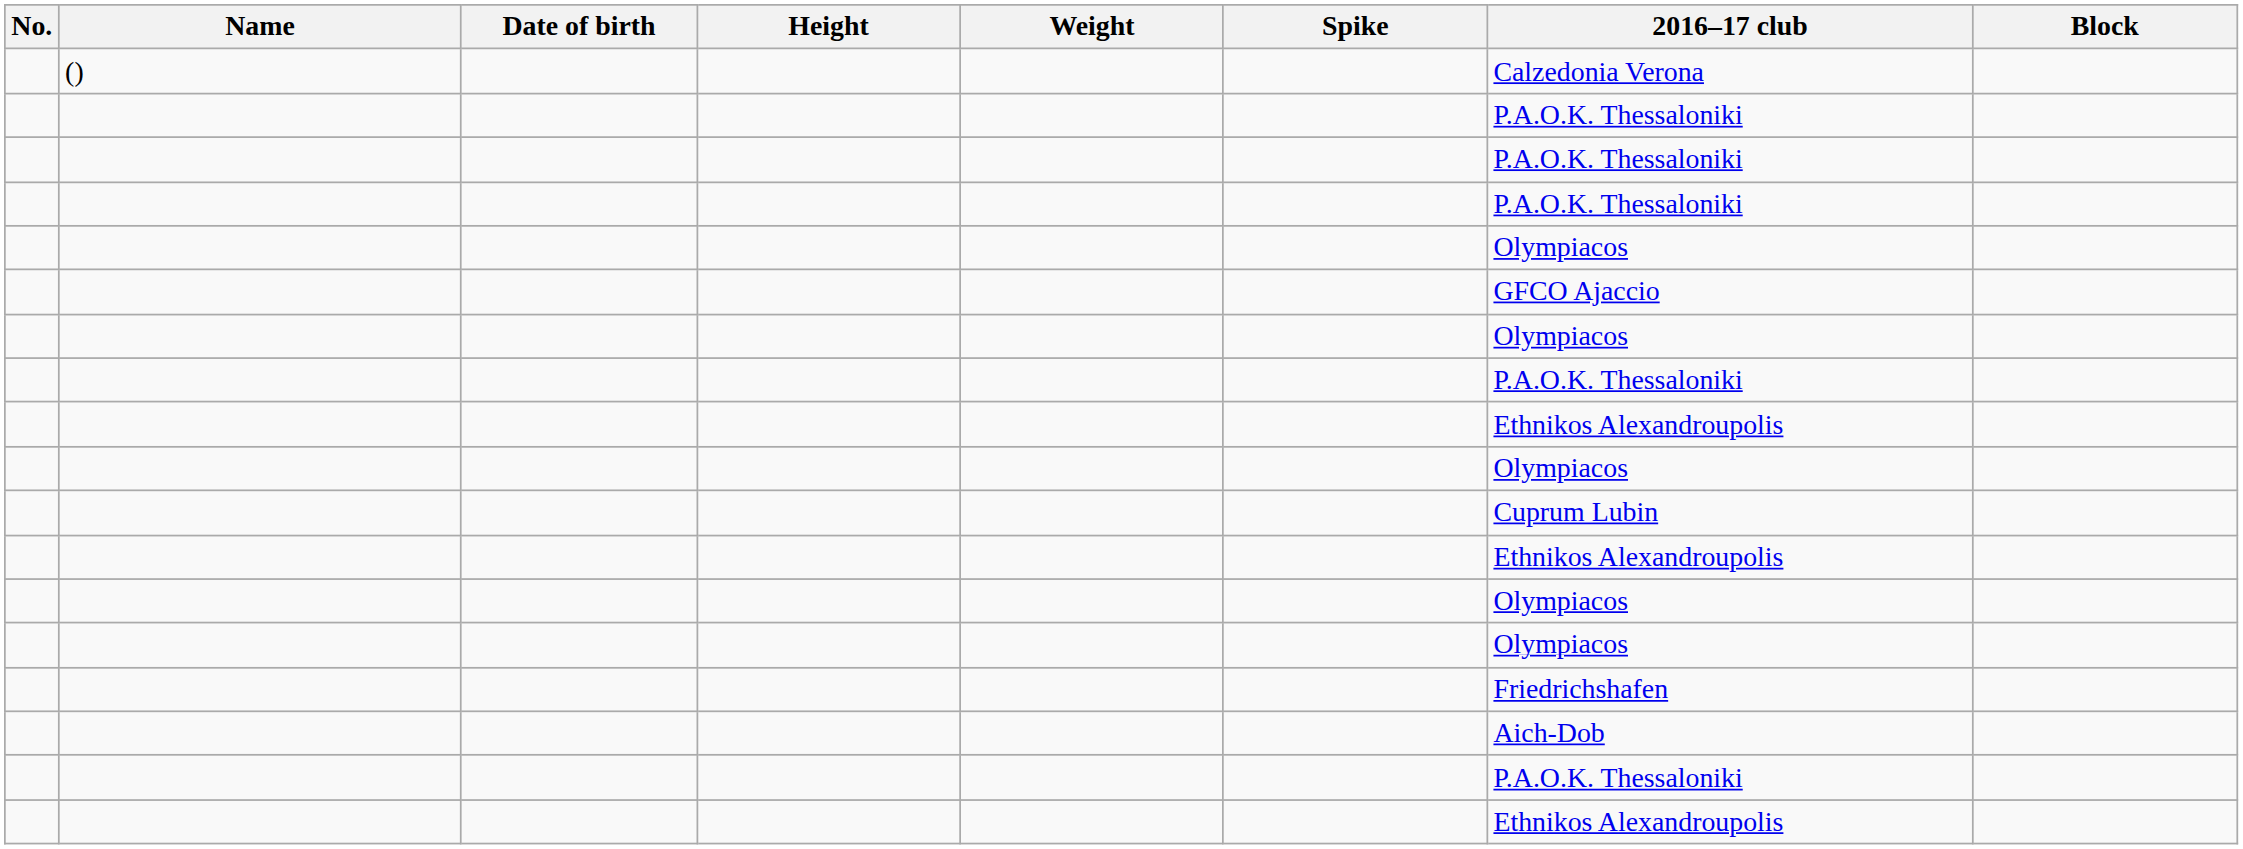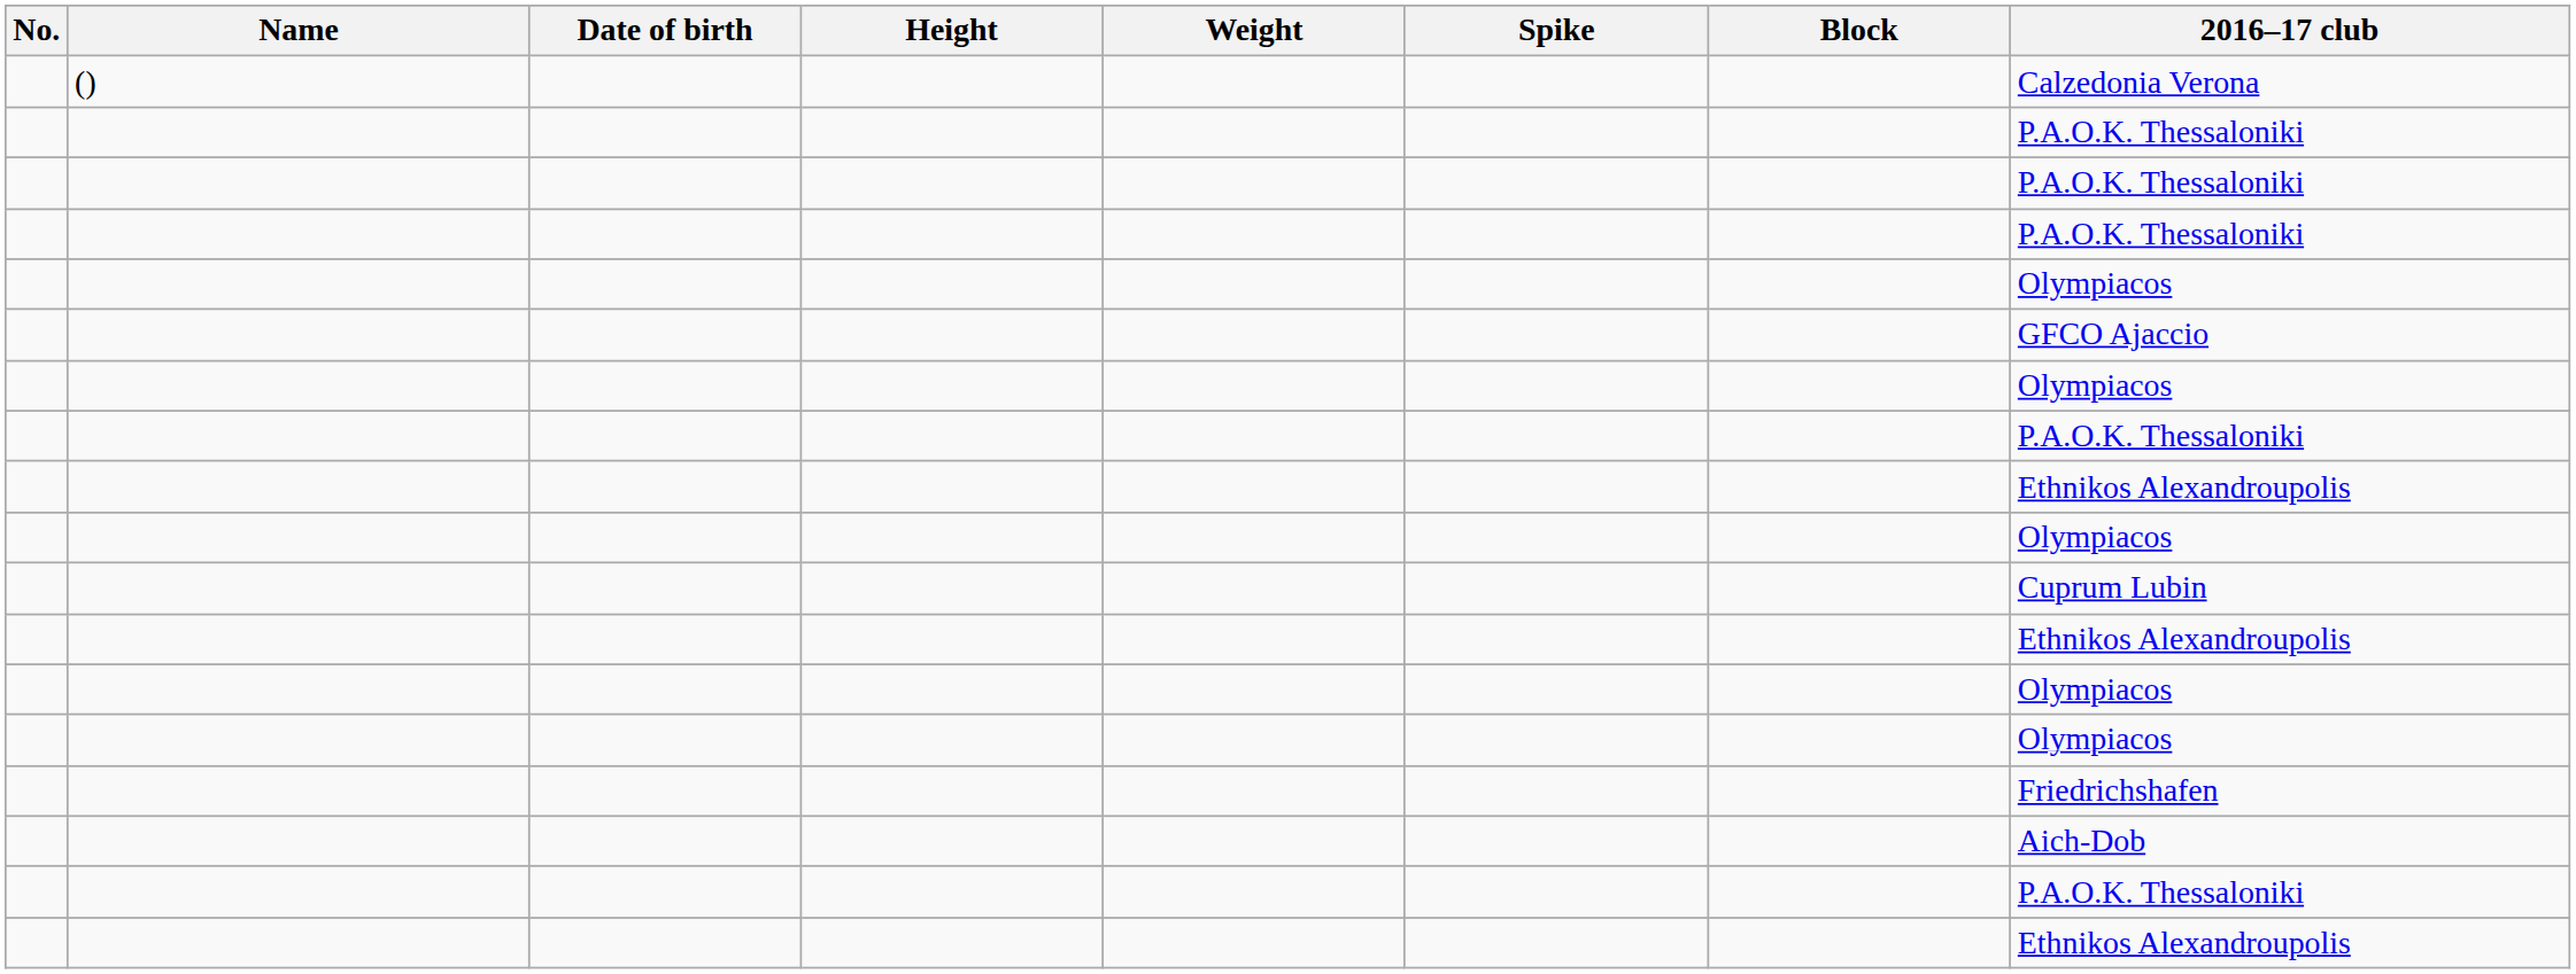columns swapped: Block <-> 2016–17 club
